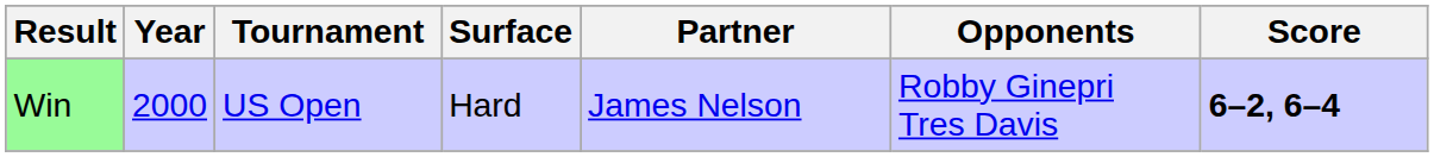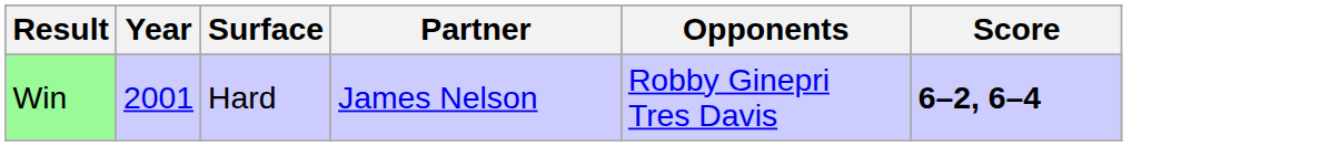- column: Tournament | US Open
Win | Year: 2000 -> 2001
